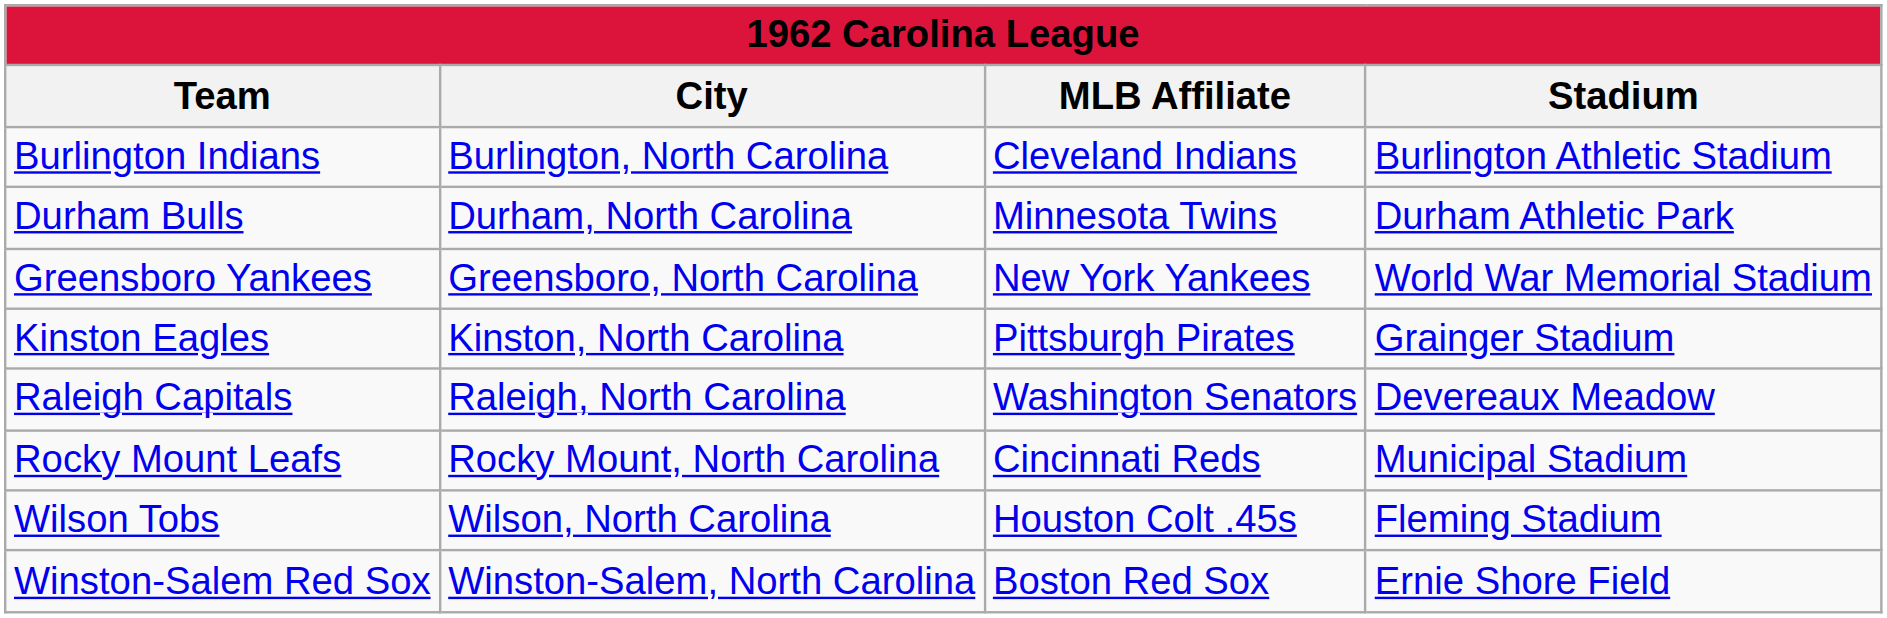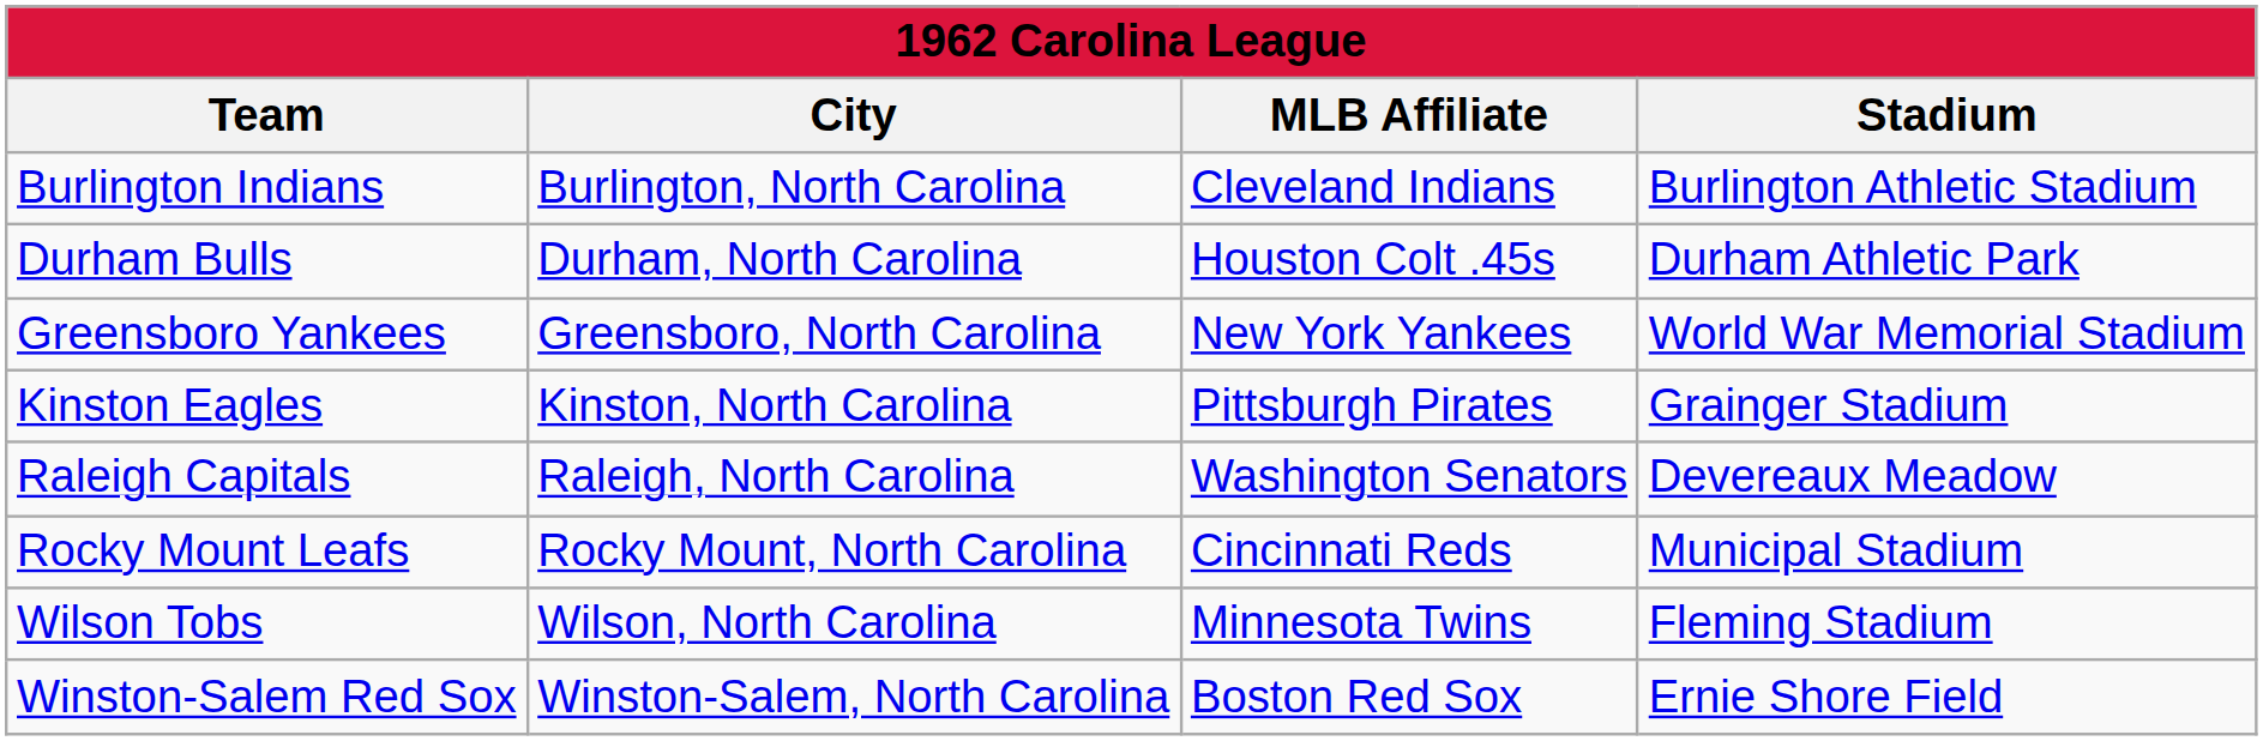Durham Bulls | MLB Affiliate: Minnesota Twins -> Houston Colt .45s
Wilson Tobs | MLB Affiliate: Houston Colt .45s -> Minnesota Twins
